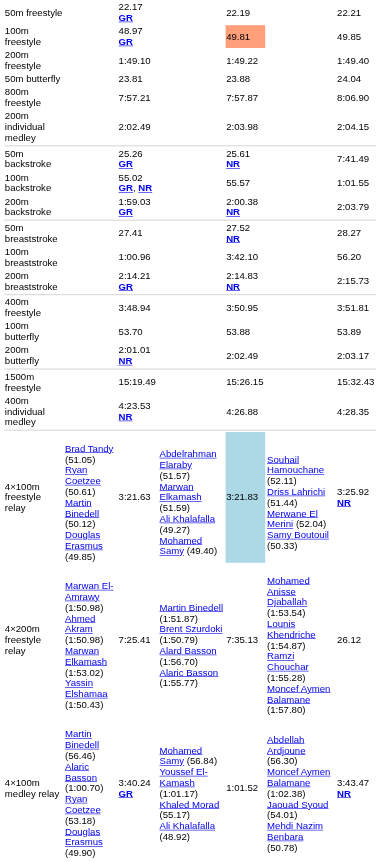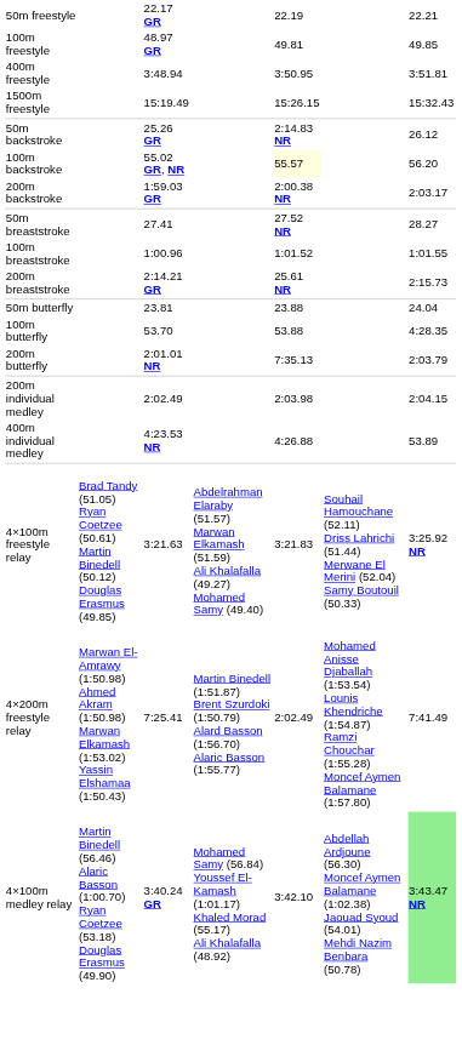100m freestyle | column 5: lightsalmon background -> no background
- row: 200m freestyle | 1:49.10 | 1:49.22 | 1:49.40
rows swapped: 400m freestyle <-> 50m butterfly
- row: 800m freestyle | 7:57.21 | 7:57.87 | 8:06.90
rows swapped: 1500m freestyle <-> 200m individual medley
50m backstroke | column 5: 25.61 NR -> 2:14.83 NR
50m backstroke | column 7: 7:41.49 -> 26.12
100m backstroke | column 5: no background -> lightyellow background
100m backstroke | column 7: 1:01.55 -> 56.20
200m backstroke | column 7: 2:03.79 -> 2:03.17
100m breaststroke | column 5: 3:42.10 -> 1:01.52
100m breaststroke | column 7: 56.20 -> 1:01.55
200m breaststroke | column 5: 2:14.83 NR -> 25.61 NR
100m butterfly | column 7: 53.89 -> 4:28.35
200m butterfly | column 5: 2:02.49 -> 7:35.13
200m butterfly | column 7: 2:03.17 -> 2:03.79
400m individual medley | column 7: 4:28.35 -> 53.89
4×100m freestyle relay | column 5: lightblue background -> no background
4×200m freestyle relay | column 5: 7:35.13 -> 2:02.49
4×200m freestyle relay | column 7: 26.12 -> 7:41.49
4×100m medley relay | column 5: 1:01.52 -> 3:42.10
4×100m medley relay | column 7: no background -> lightgreen background
